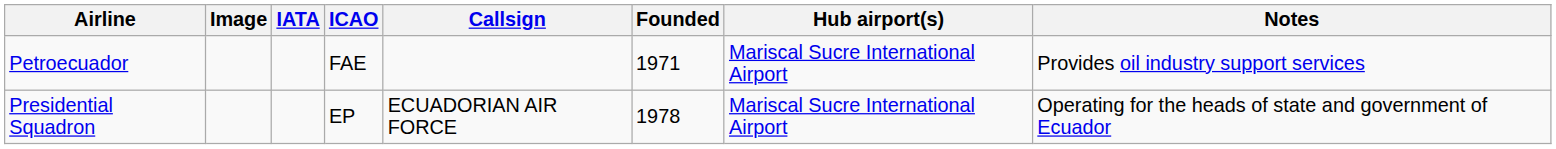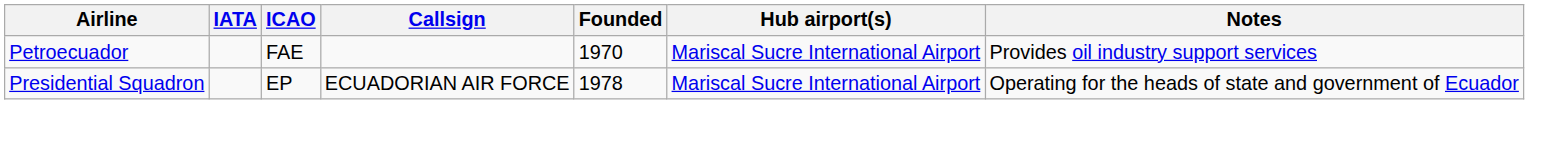- column: Image
Petroecuador | Founded: 1971 -> 1970
